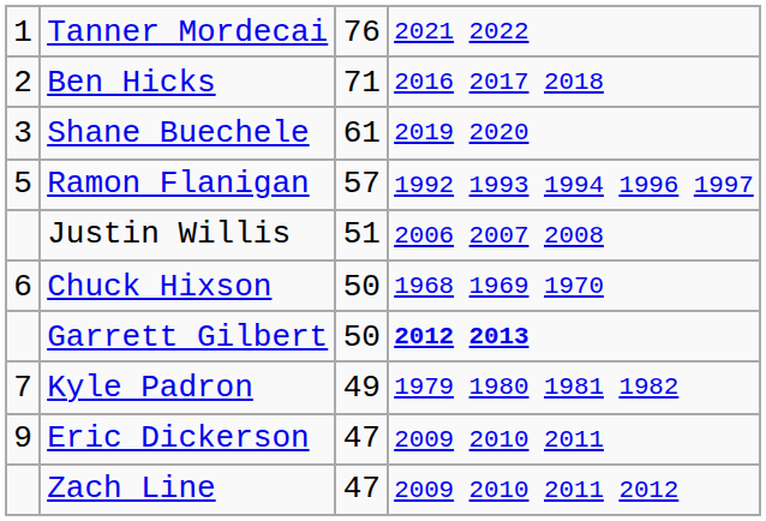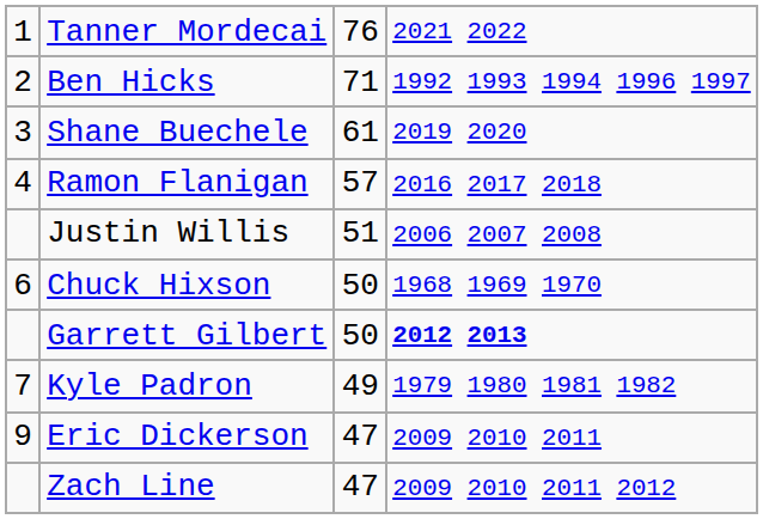Ben Hicks | column 4: 2016 2017 2018 -> 1992 1993 1994 1996 1997
Ramon Flanigan | column 1: 5 -> 4
Ramon Flanigan | column 4: 1992 1993 1994 1996 1997 -> 2016 2017 2018
